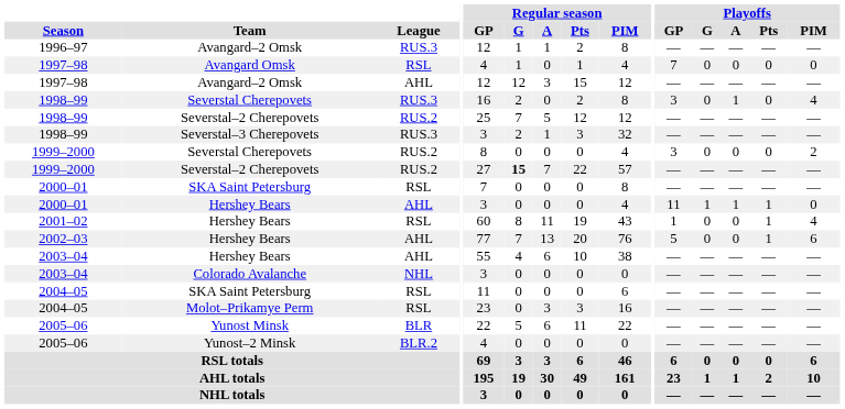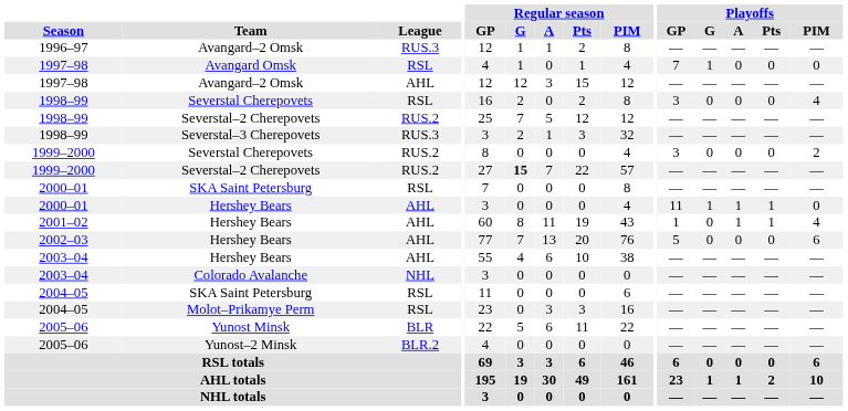Avangard Omsk | Playoffs / G: 0 -> 1
1998–99 / Severstal Cherepovets | League: RUS.3 -> RSL
1998–99 / Severstal Cherepovets | Playoffs / A: 1 -> 0
2001–02 / Hershey Bears | League: RSL -> AHL
2001–02 / Hershey Bears | Playoffs / A: 0 -> 1
2002–03 / Hershey Bears | Playoffs / Pts: 1 -> 0
